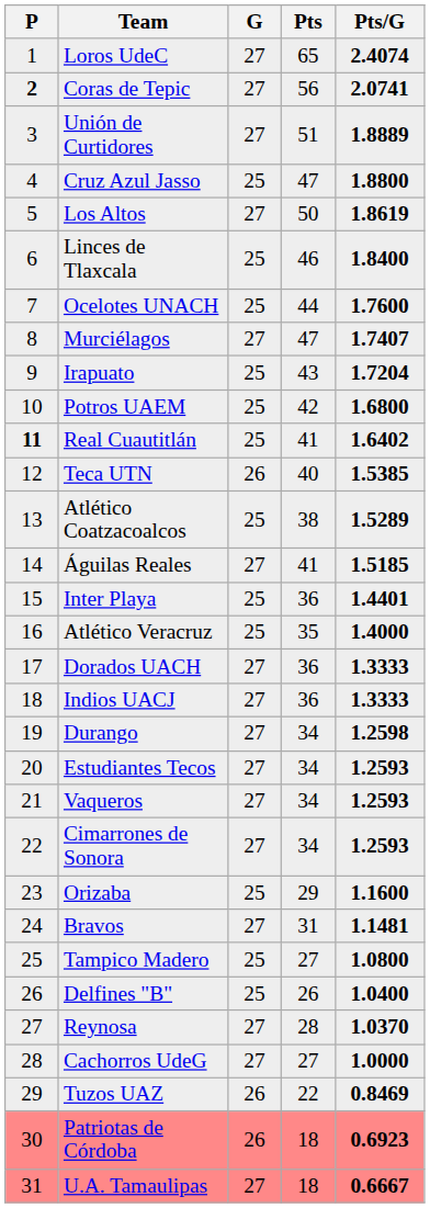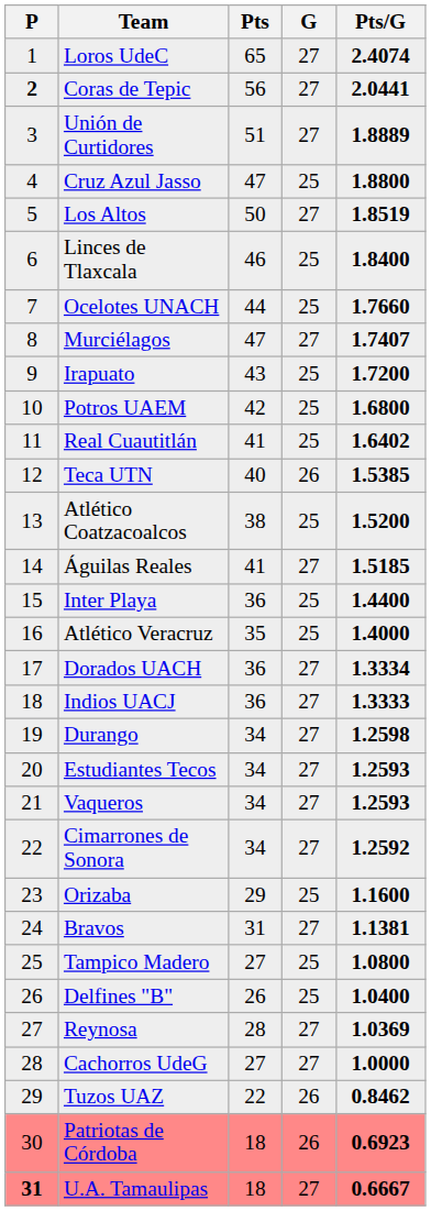columns swapped: Pts <-> G
Coras de Tepic | Pts/G: 2.0741 -> 2.0441
Los Altos | Pts/G: 1.8619 -> 1.8519
Ocelotes UNACH | Pts/G: 1.7600 -> 1.7660
Irapuato | Pts/G: 1.7204 -> 1.7200
Real Cuautitlán | P: bold -> normal
Atlético Coatzacoalcos | Pts/G: 1.5289 -> 1.5200
Inter Playa | Pts/G: 1.4401 -> 1.4400
Dorados UACH | Pts/G: 1.3333 -> 1.3334
Cimarrones de Sonora | Pts/G: 1.2593 -> 1.2592
Bravos | Pts/G: 1.1481 -> 1.1381
Reynosa | Pts/G: 1.0370 -> 1.0369
Tuzos UAZ | Pts/G: 0.8469 -> 0.8462
U.A. Tamaulipas | P: normal -> bold
